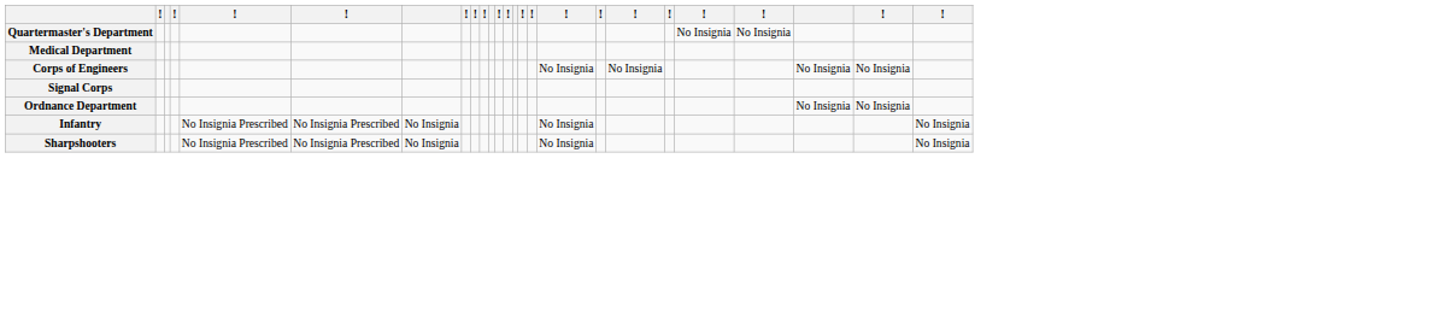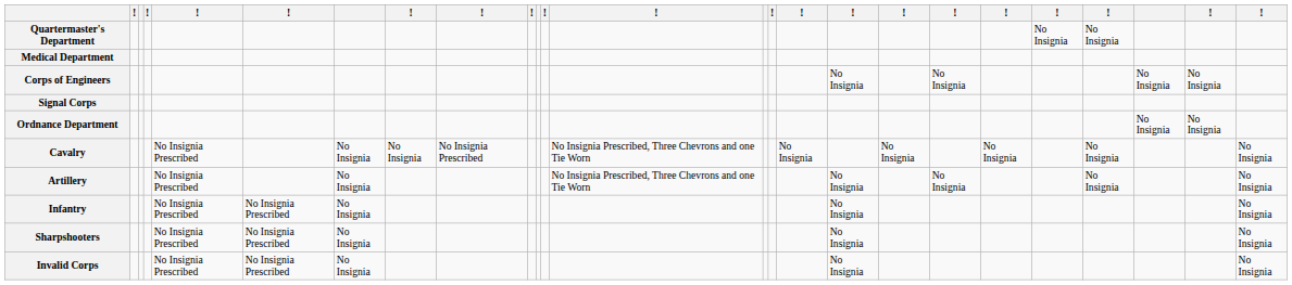+ row: Cavalry | No Insignia Prescribed | No Insignia | No Insignia | No Insignia Prescribed | No Insignia Prescribed, Three Chevrons and one Tie Worn | No Insignia | No Insignia | No Insignia | No Insignia | No Insignia
+ row: Artillery | No Insignia Prescribed | No Insignia | No Insignia Prescribed, Three Chevrons and one Tie Worn | No Insignia | No Insignia | No Insignia | No Insignia
+ row: Invalid Corps | No Insignia Prescribed | No Insignia Prescribed | No Insignia | No Insignia | No Insignia
